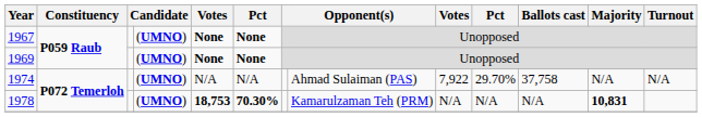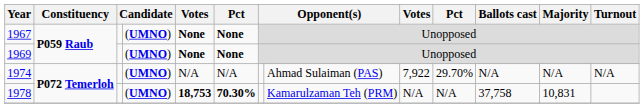1974 | Ballots cast: 37,758 -> N/A
1978 | Ballots cast: N/A -> 37,758
1978 | Majority: bold -> normal
